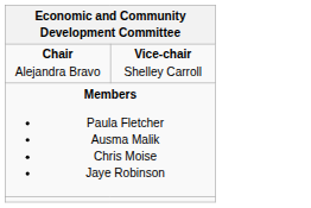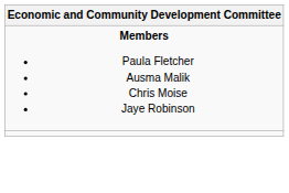- row: Chair Alejandra Bravo | Vice-chair Shelley Carroll
